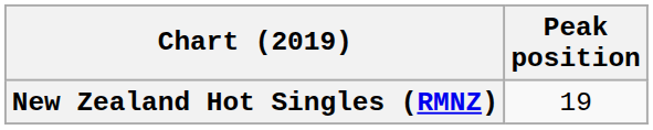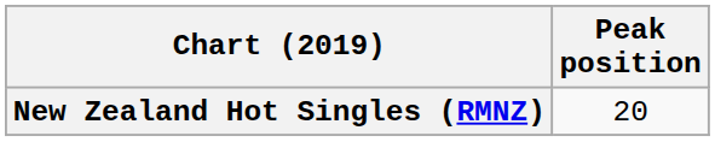New Zealand Hot Singles (RMNZ) | Peak position: 19 -> 20
